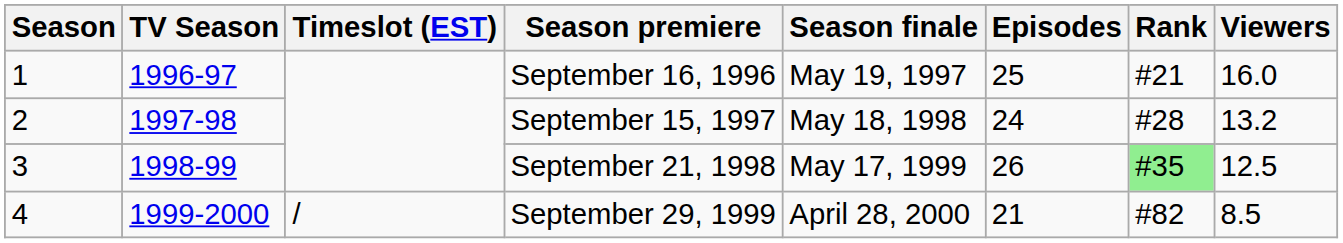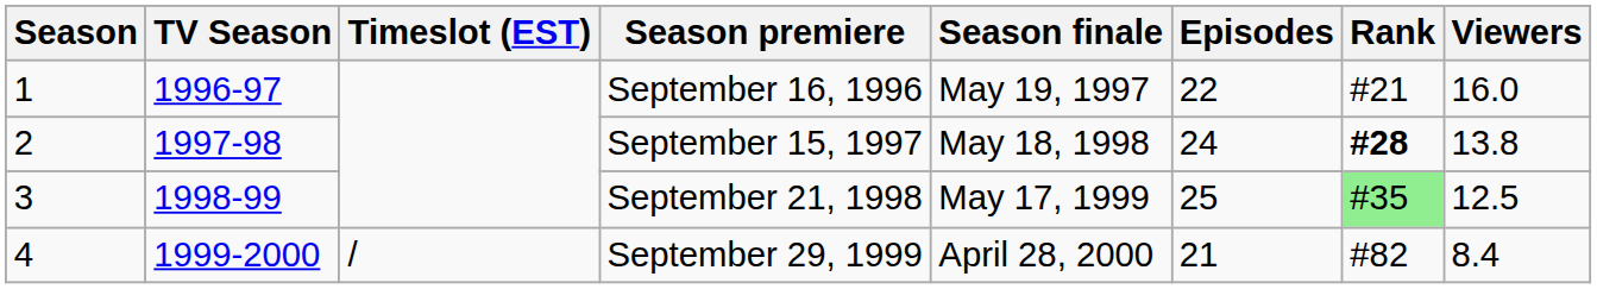September 16, 1996 | Episodes: 25 -> 22
September 15, 1997 | Rank: normal -> bold
September 15, 1997 | Viewers: 13.2 -> 13.8
September 21, 1998 | Episodes: 26 -> 25
September 29, 1999 | Viewers: 8.5 -> 8.4
